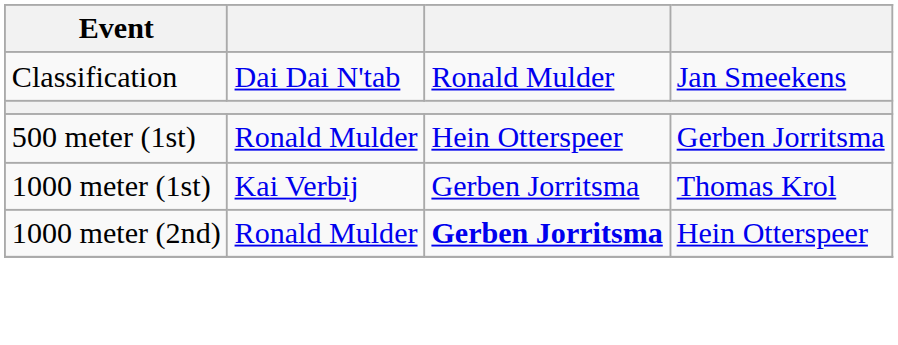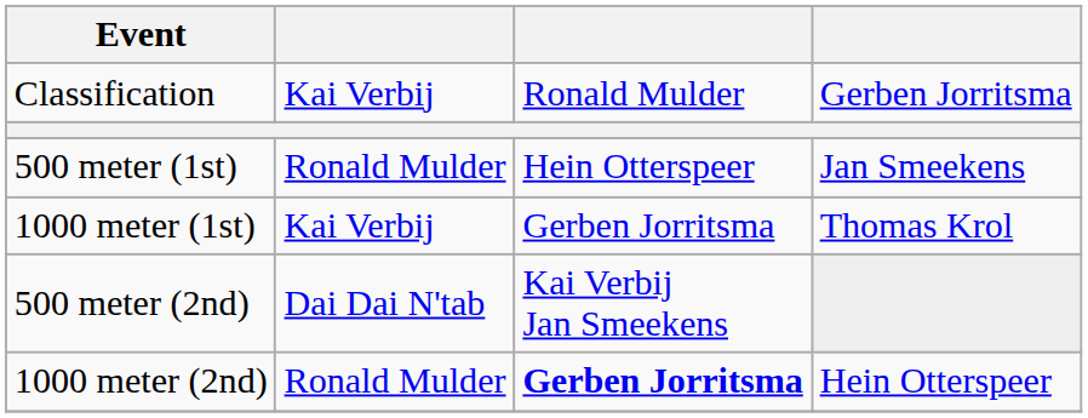Classification | column 2: Dai Dai N'tab -> Kai Verbij
Classification | column 4: Jan Smeekens -> Gerben Jorritsma
500 meter (1st) | column 4: Gerben Jorritsma -> Jan Smeekens
+ row: 500 meter (2nd) | Dai Dai N'tab | Kai Verbij Jan Smeekens
